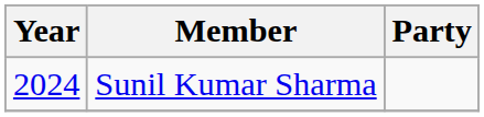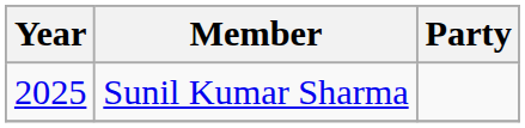Sunil Kumar Sharma | Year: 2024 -> 2025
